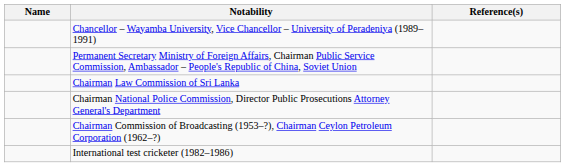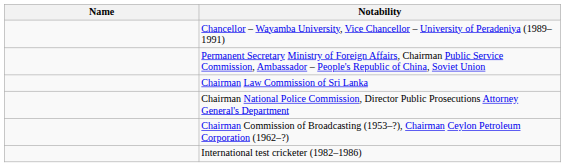- column: Reference(s)
